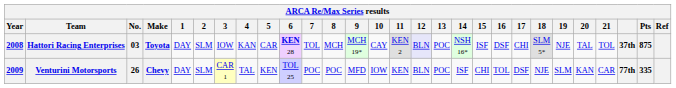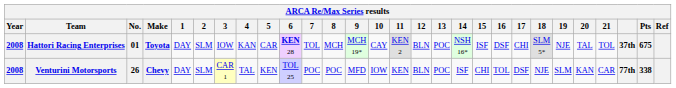Hattori Racing Enterprises | No.: 03 -> 01
Hattori Racing Enterprises | 12: lavender background -> no background
Hattori Racing Enterprises | Pts: 875 -> 675
Venturini Motorsports | Year: 2009 -> 2008
Venturini Motorsports | Pts: 335 -> 338
